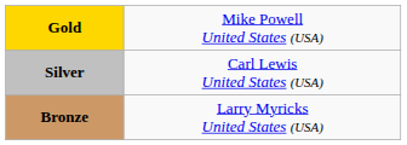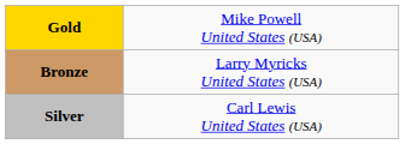rows swapped: Silver <-> Bronze
